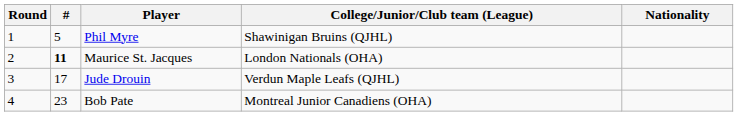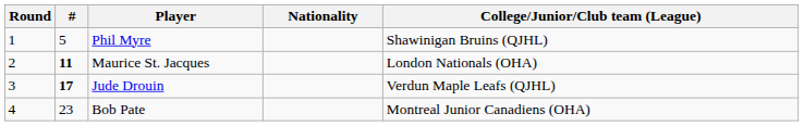columns swapped: Nationality <-> College/Junior/Club team (League)
Jude Drouin | #: normal -> bold
